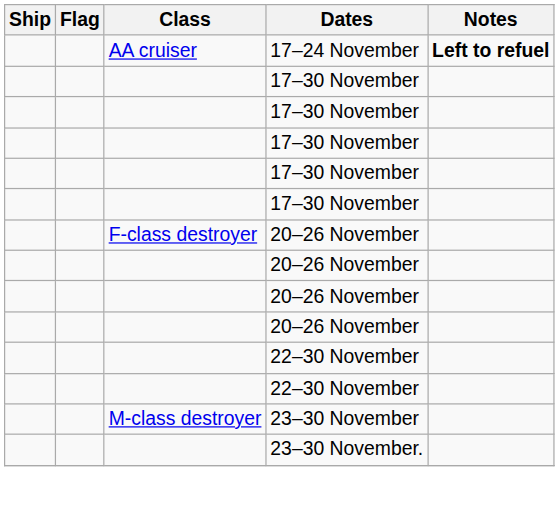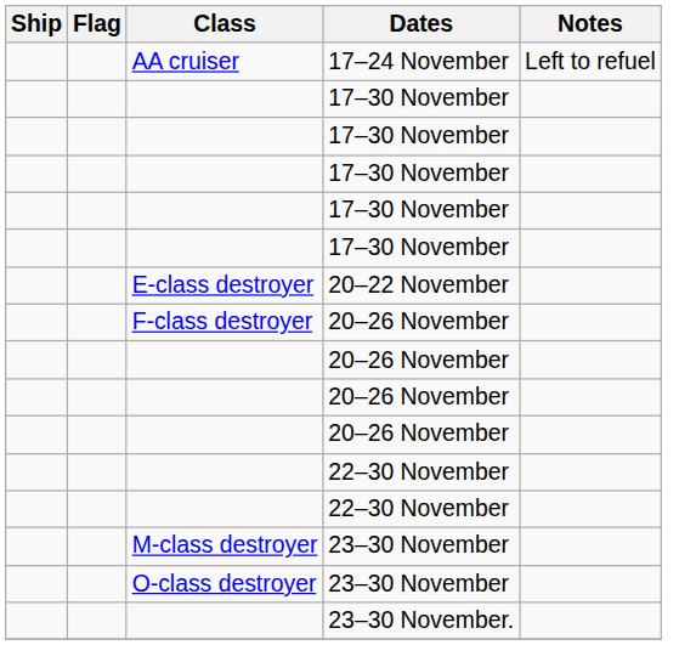17–24 November | Notes: bold -> normal
+ row: E-class destroyer | 20–22 November
+ row: O-class destroyer | 23–30 November
